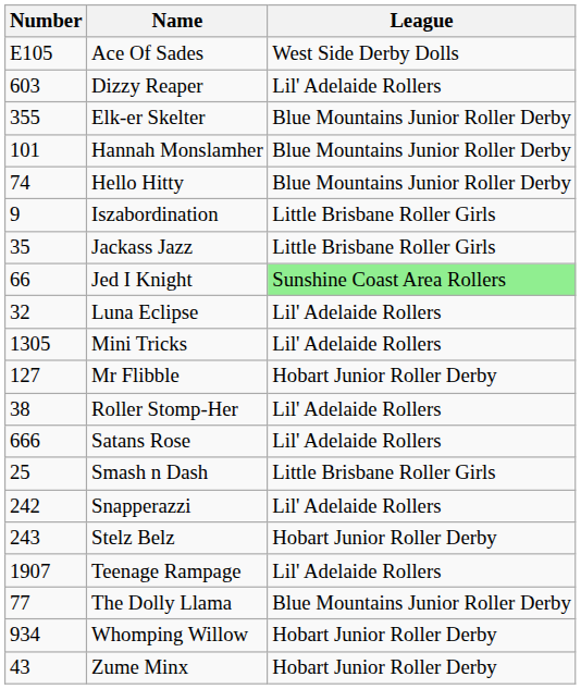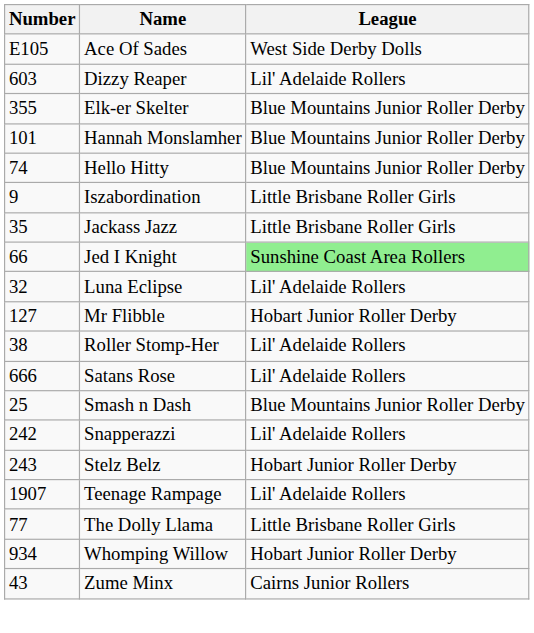- row: 1305 | Mini Tricks | Lil' Adelaide Rollers
Smash n Dash | League: Little Brisbane Roller Girls -> Blue Mountains Junior Roller Derby
The Dolly Llama | League: Blue Mountains Junior Roller Derby -> Little Brisbane Roller Girls
Zume Minx | League: Hobart Junior Roller Derby -> Cairns Junior Rollers
